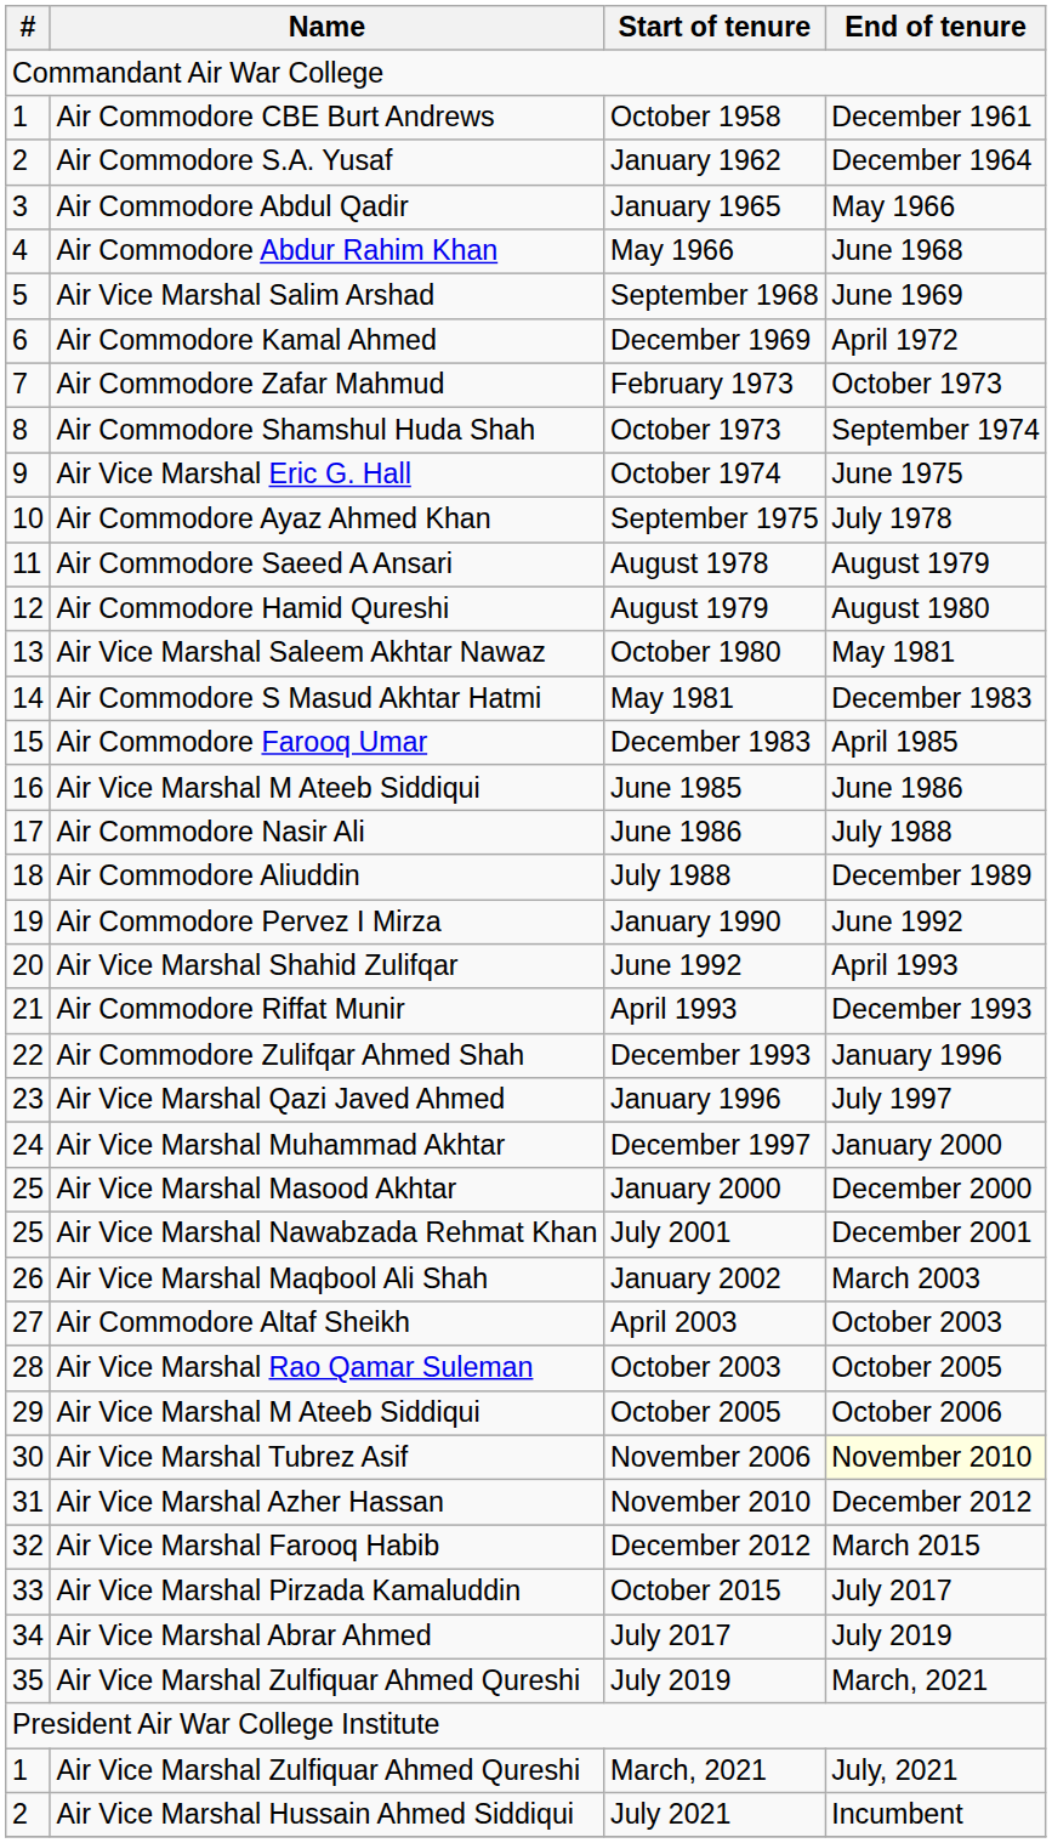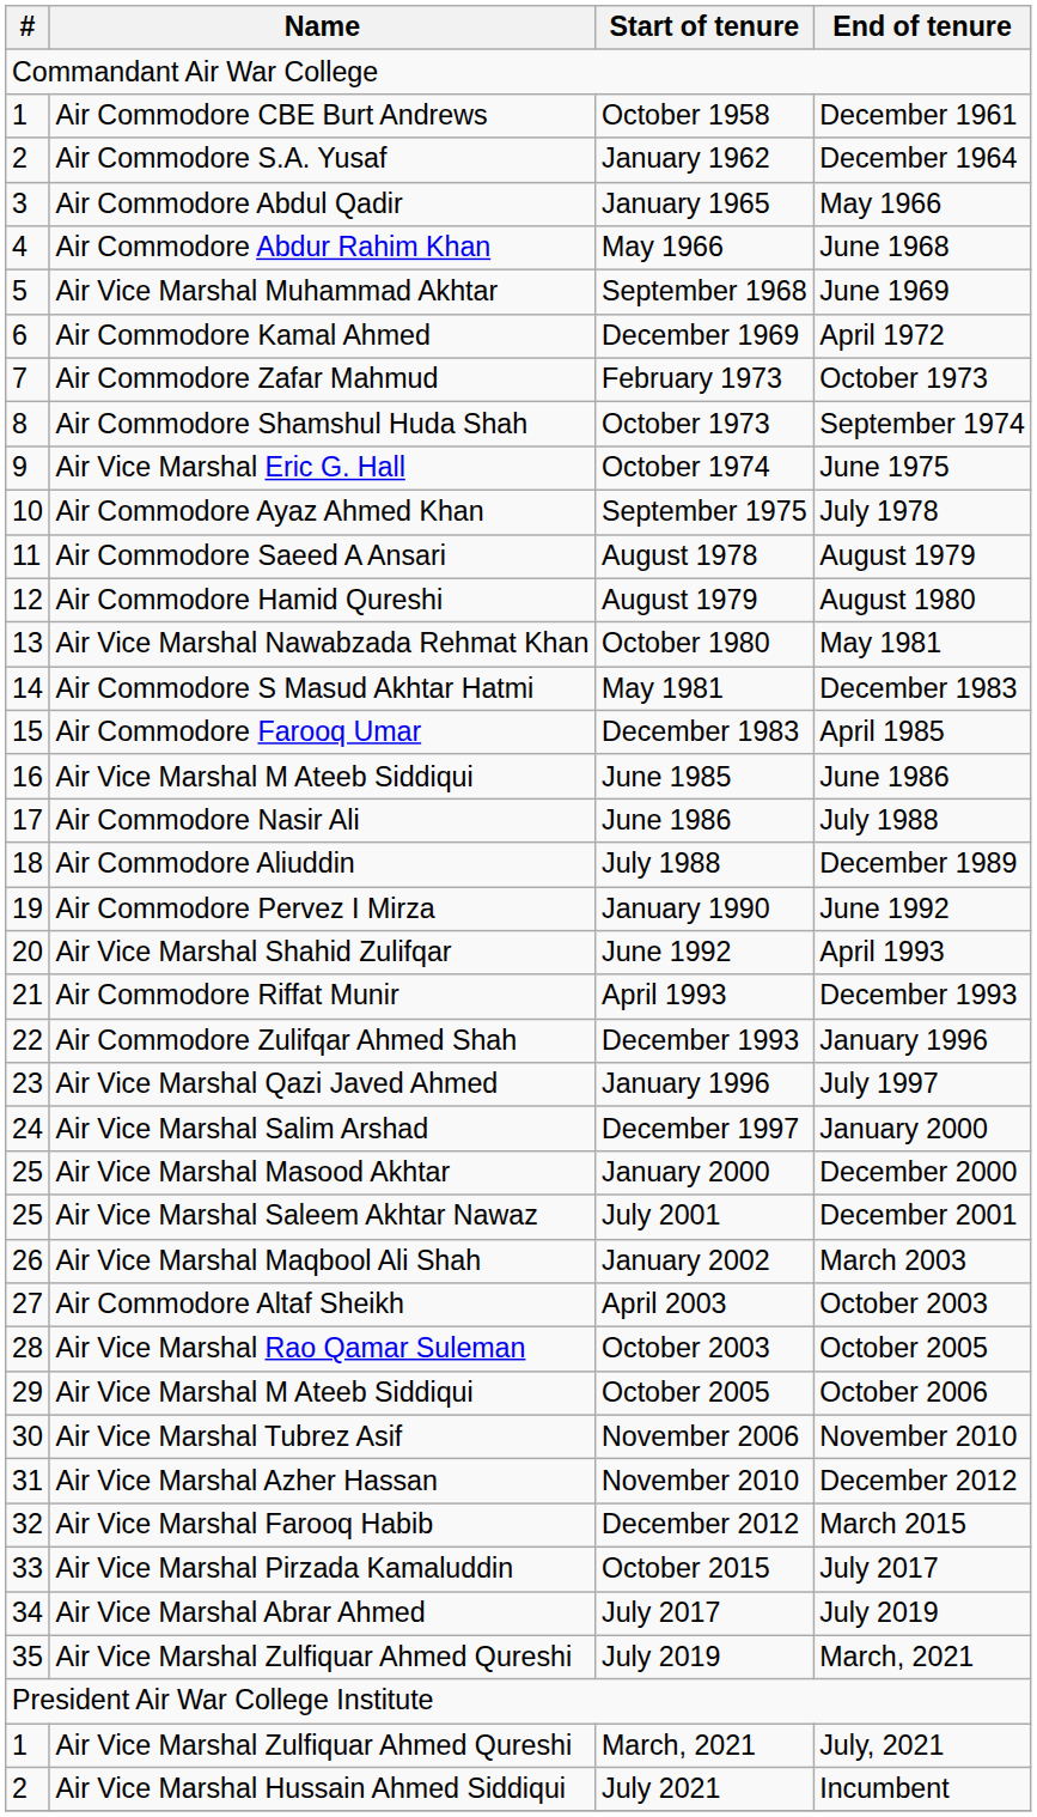September 1968 | Name: Air Vice Marshal Salim Arshad -> Air Vice Marshal Muhammad Akhtar
October 1980 | Name: Air Vice Marshal Saleem Akhtar Nawaz -> Air Vice Marshal Nawabzada Rehmat Khan
December 1997 | Name: Air Vice Marshal Muhammad Akhtar -> Air Vice Marshal Salim Arshad
July 2001 | Name: Air Vice Marshal Nawabzada Rehmat Khan -> Air Vice Marshal Saleem Akhtar Nawaz
November 2006 | End of tenure: lightyellow background -> no background
